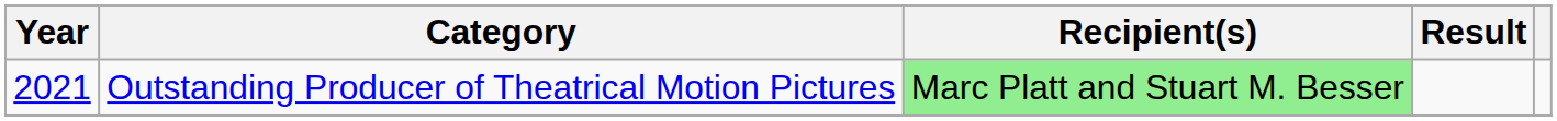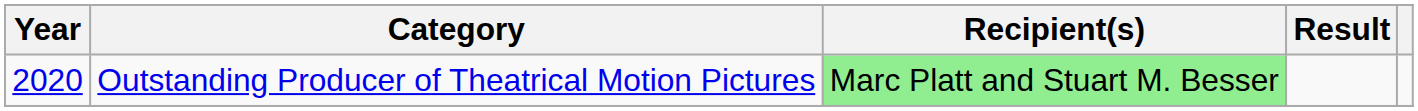Outstanding Producer of Theatrical Motion Pictures | Year: 2021 -> 2020
